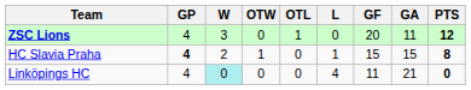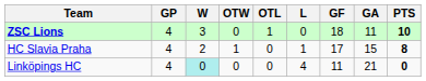ZSC Lions | GF: 20 -> 18
ZSC Lions | PTS: 12 -> 10
HC Slavia Praha | GP: bold -> normal
HC Slavia Praha | GF: 15 -> 17
